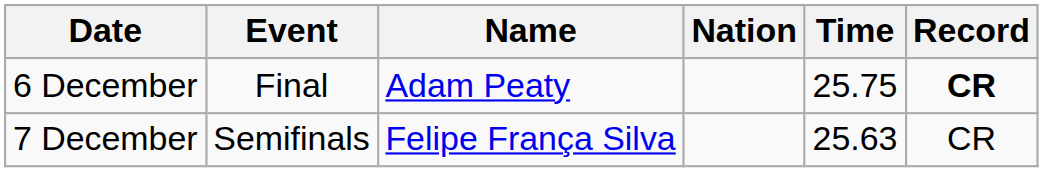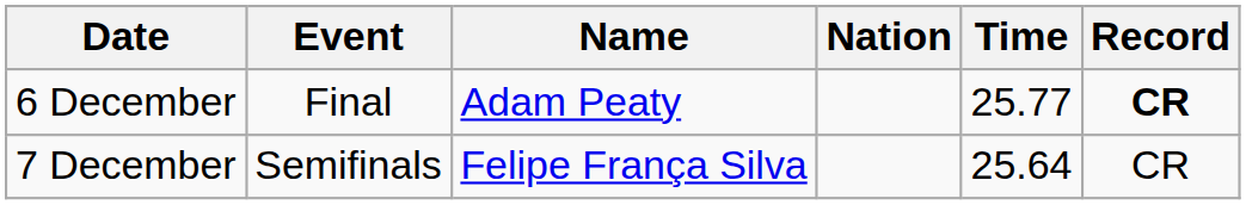6 December | Time: 25.75 -> 25.77
7 December | Time: 25.63 -> 25.64
